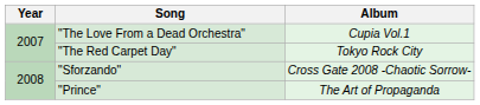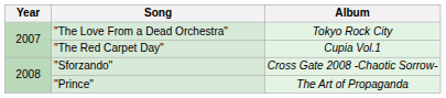"The Love From a Dead Orchestra" | Album: Cupia Vol.1 -> Tokyo Rock City
"The Red Carpet Day" | Album: Tokyo Rock City -> Cupia Vol.1
